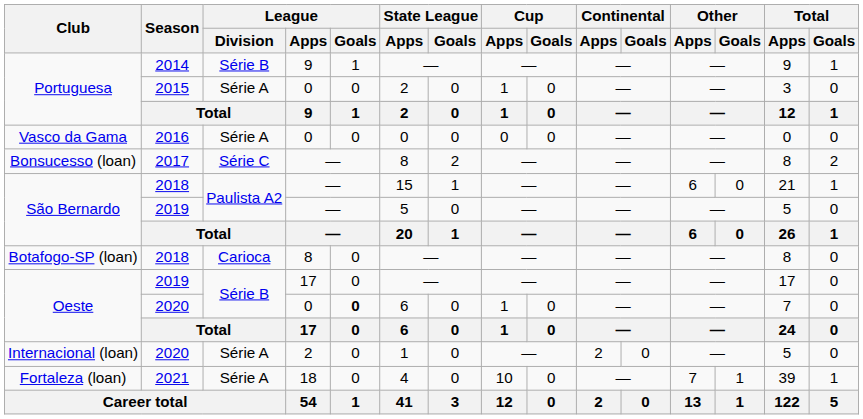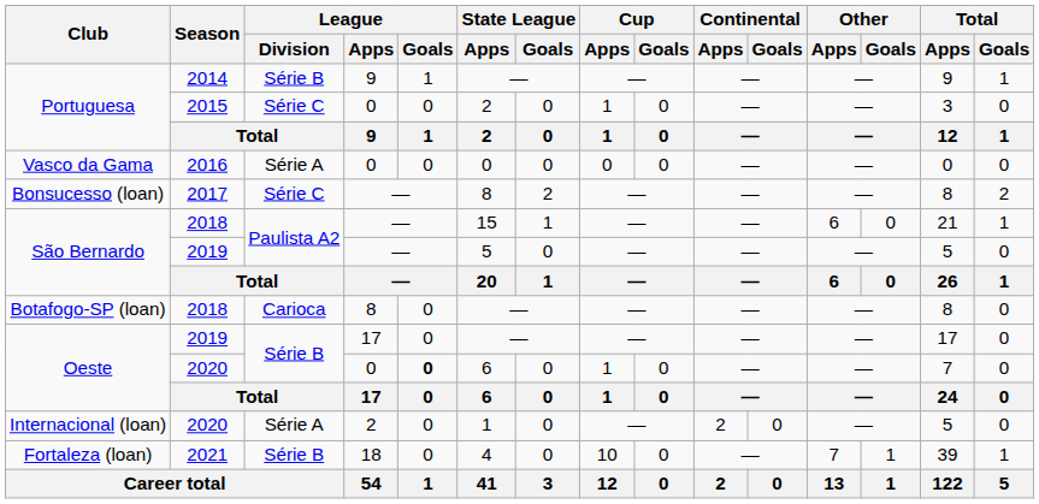Portuguesa / 2015 | League / Division: Série A -> Série C
Fortaleza (loan) | League / Division: Série A -> Série B
